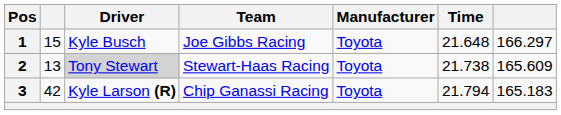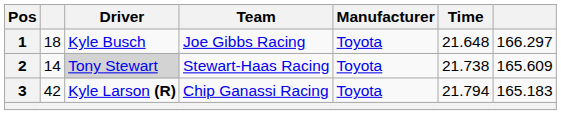1 | column 2: 15 -> 18
2 | column 2: 13 -> 14
